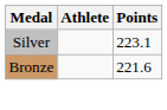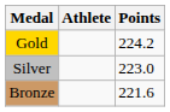+ row: Gold | 224.2
Silver | Points: 223.1 -> 223.0
